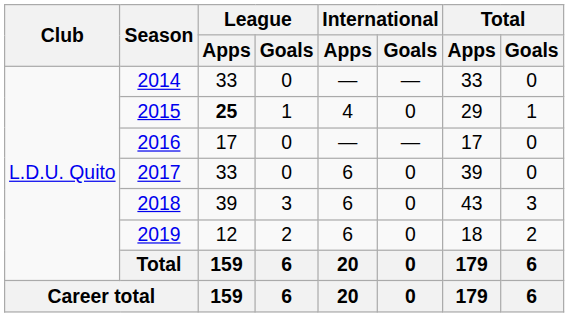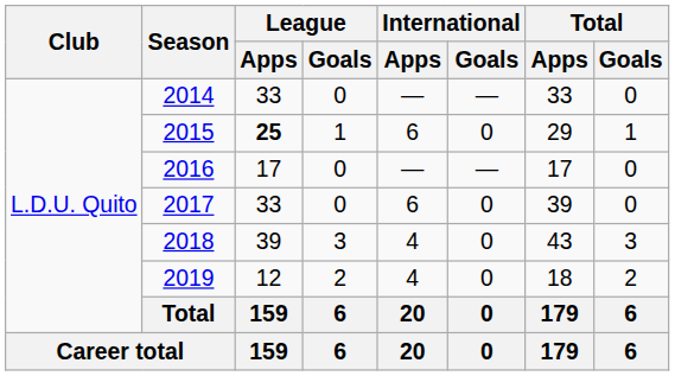2015 | International / Apps: 4 -> 6
2018 | International / Apps: 6 -> 4
2019 | International / Apps: 6 -> 4
